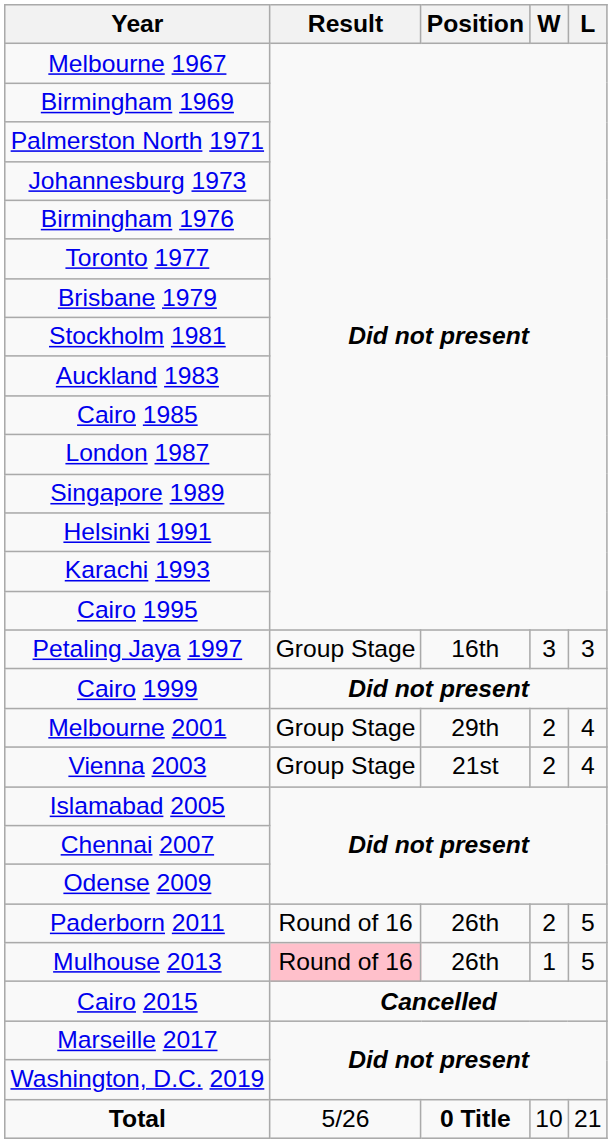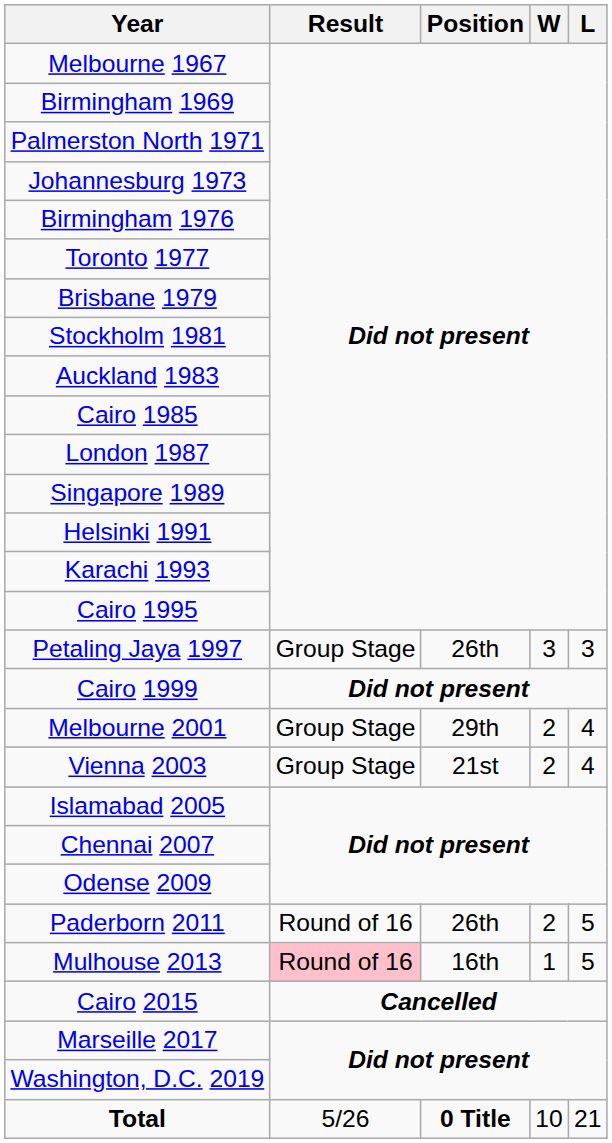Petaling Jaya 1997 | Position: 16th -> 26th
Mulhouse 2013 | Position: 26th -> 16th
